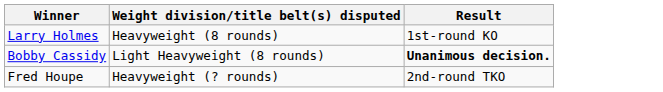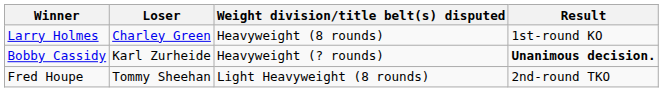+ column: Loser | Charley Green | Karl Zurheide | Tommy Sheehan
Bobby Cassidy | Weight division/title belt(s) disputed: Light Heavyweight (8 rounds) -> Heavyweight (? rounds)
Fred Houpe | Weight division/title belt(s) disputed: Heavyweight (? rounds) -> Light Heavyweight (8 rounds)
